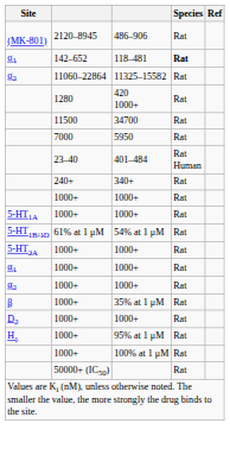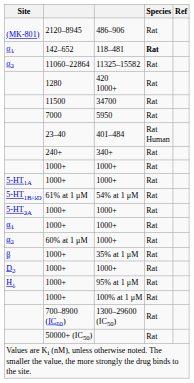α2 / 1000+ | column 2: 1000+ -> 60% at 1 μM
+ row: 700–8900 (IC50) | 1300–29600 (IC50) | Rat
